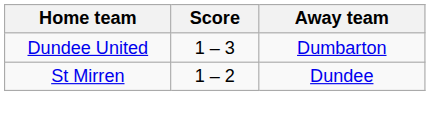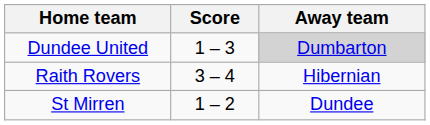Dundee United | Away team: no background -> lightgrey background
+ row: Raith Rovers | 3 – 4 | Hibernian
